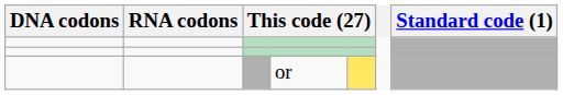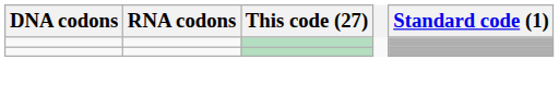- row: or
